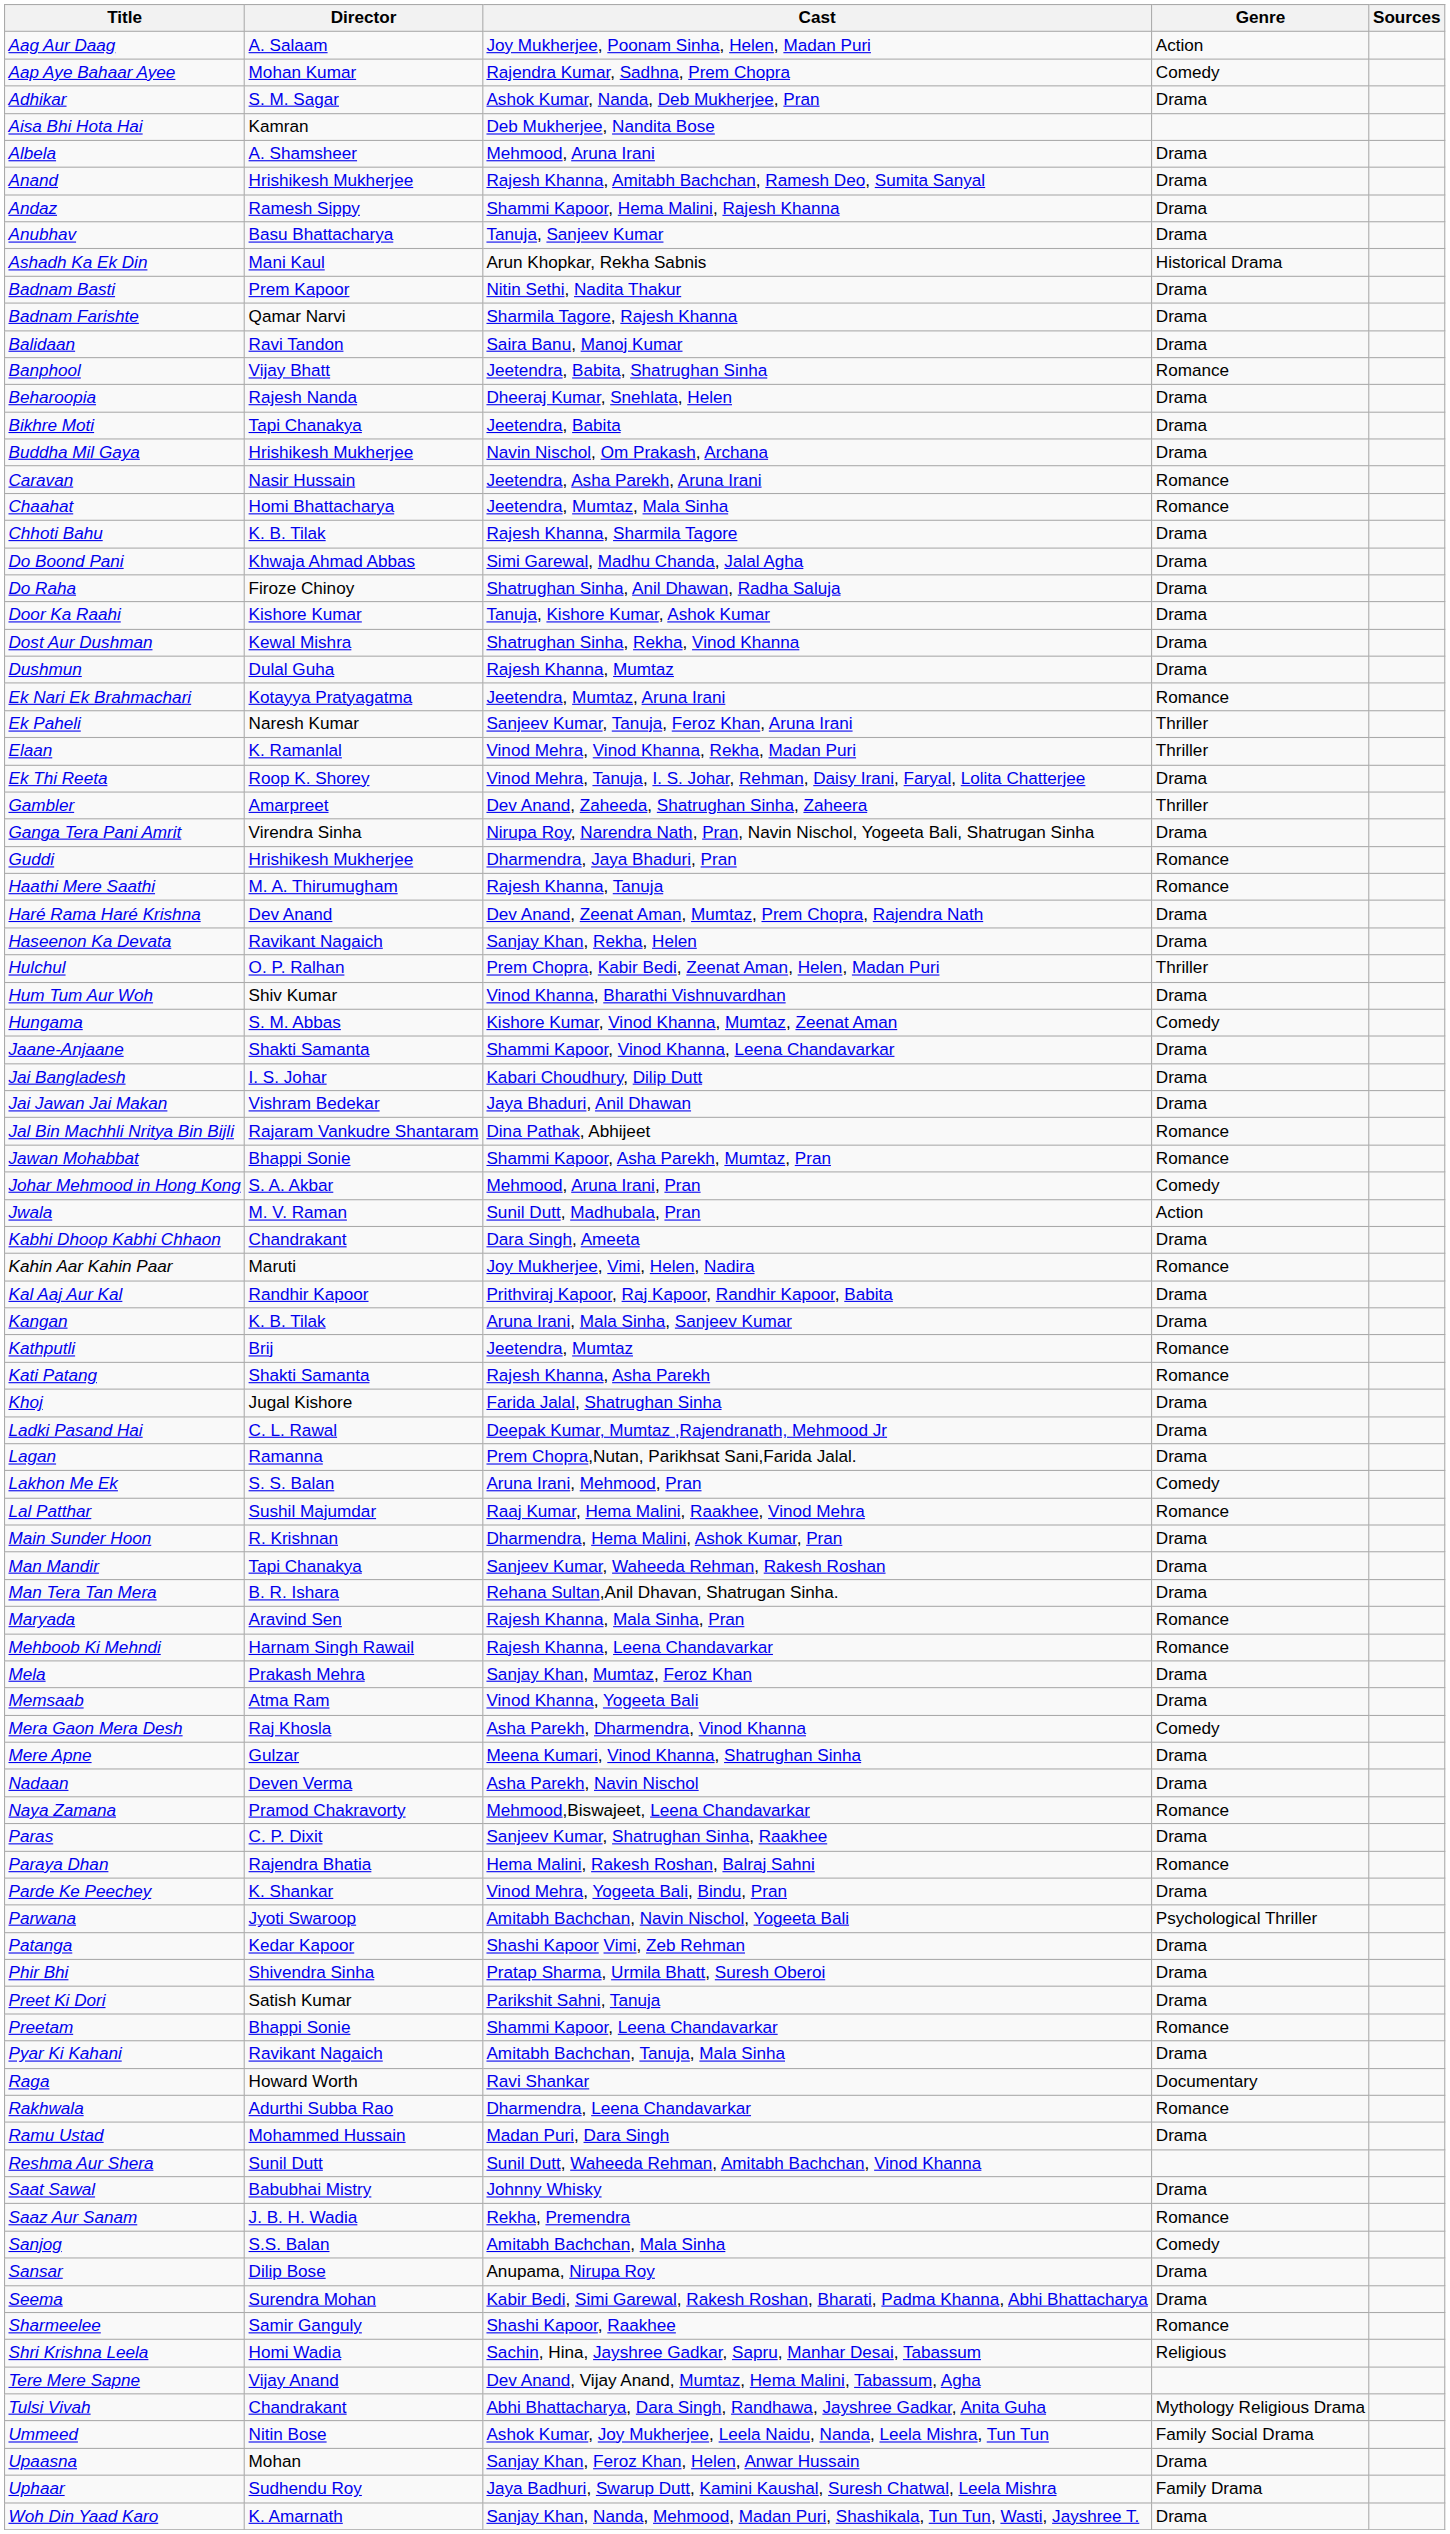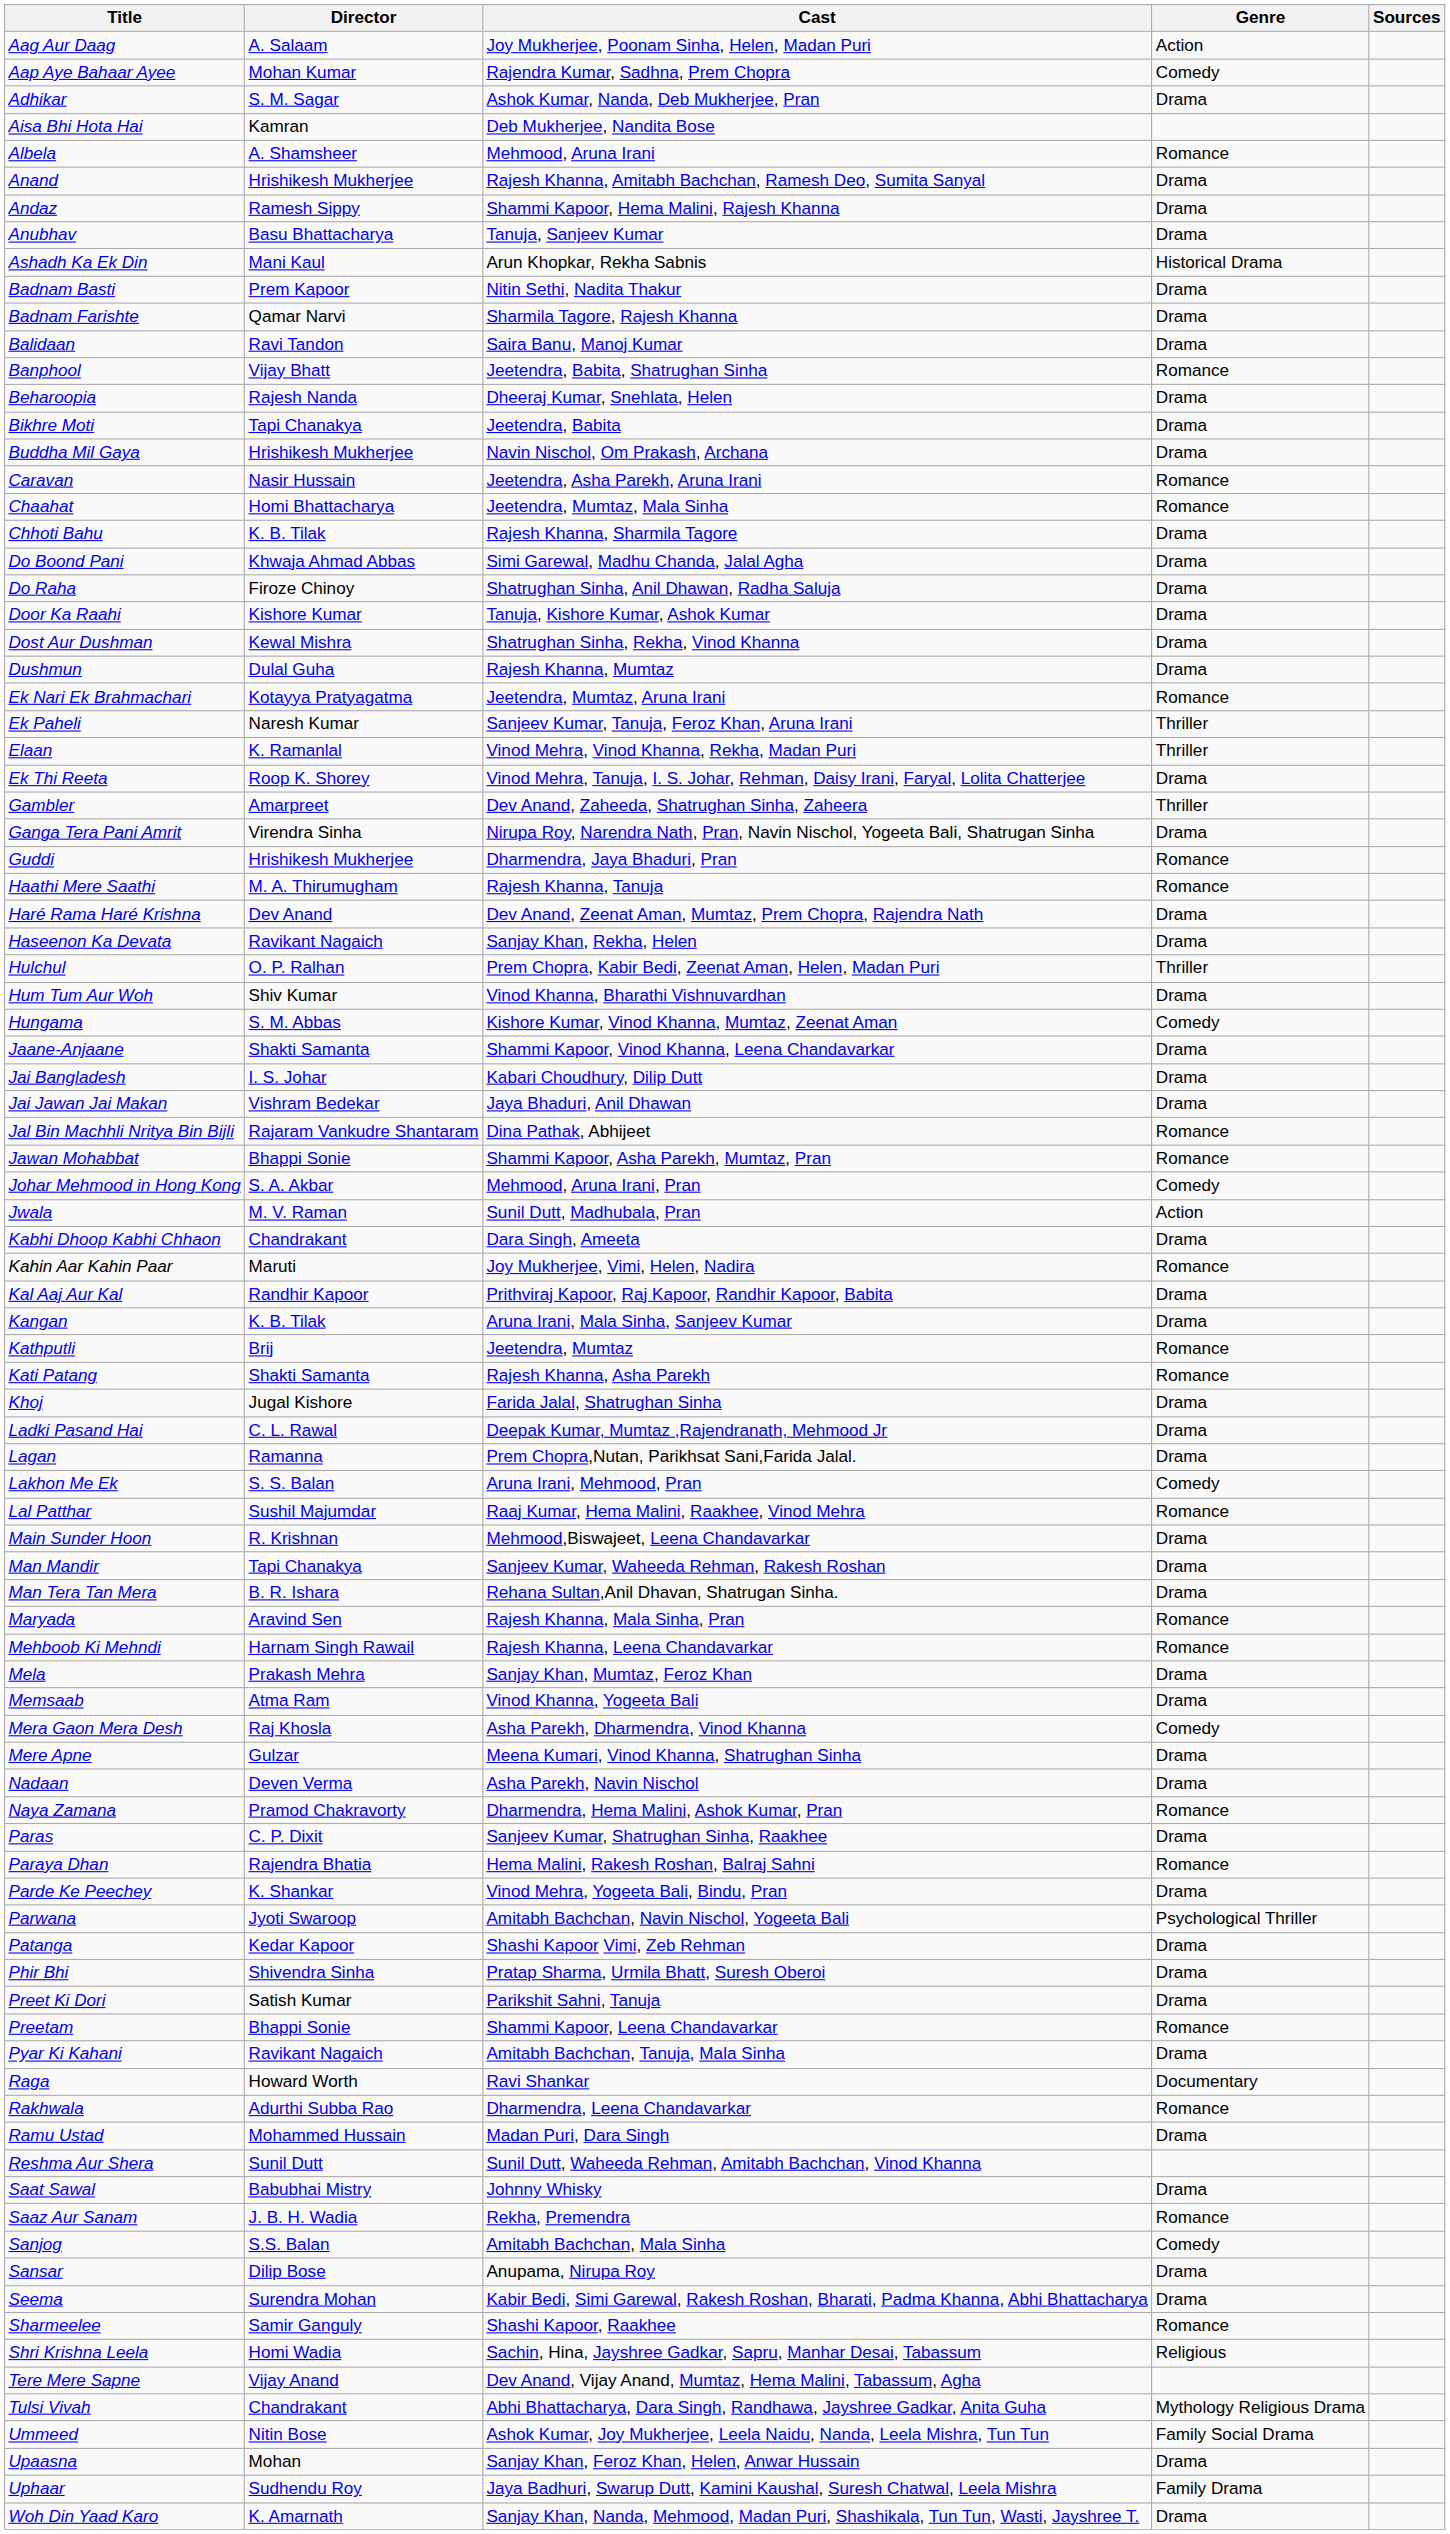Albela | Genre: Drama -> Romance
Main Sunder Hoon | Cast: Dharmendra, Hema Malini, Ashok Kumar, Pran -> Mehmood,Biswajeet, Leena Chandavarkar
Naya Zamana | Cast: Mehmood,Biswajeet, Leena Chandavarkar -> Dharmendra, Hema Malini, Ashok Kumar, Pran
